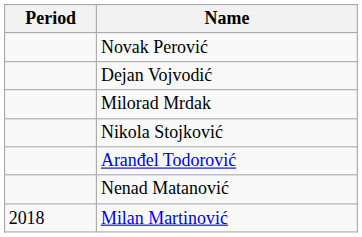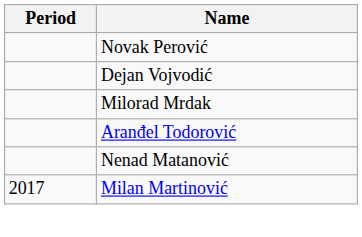- row: Nikola Stojković
Milan Martinović | Period: 2018 -> 2017
